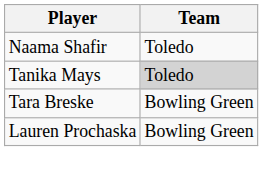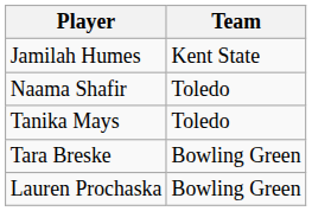+ row: Jamilah Humes | Kent State
Tanika Mays | Team: lightgrey background -> no background
